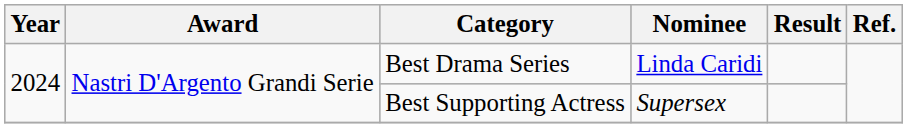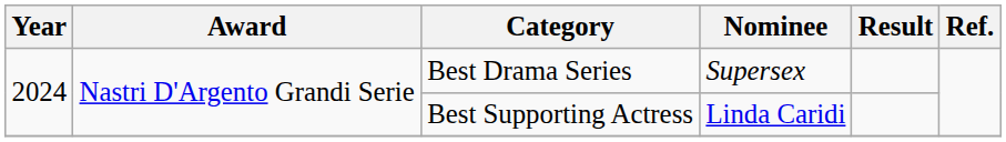Best Drama Series | Nominee: Linda Caridi -> Supersex
Best Supporting Actress | Nominee: Supersex -> Linda Caridi
